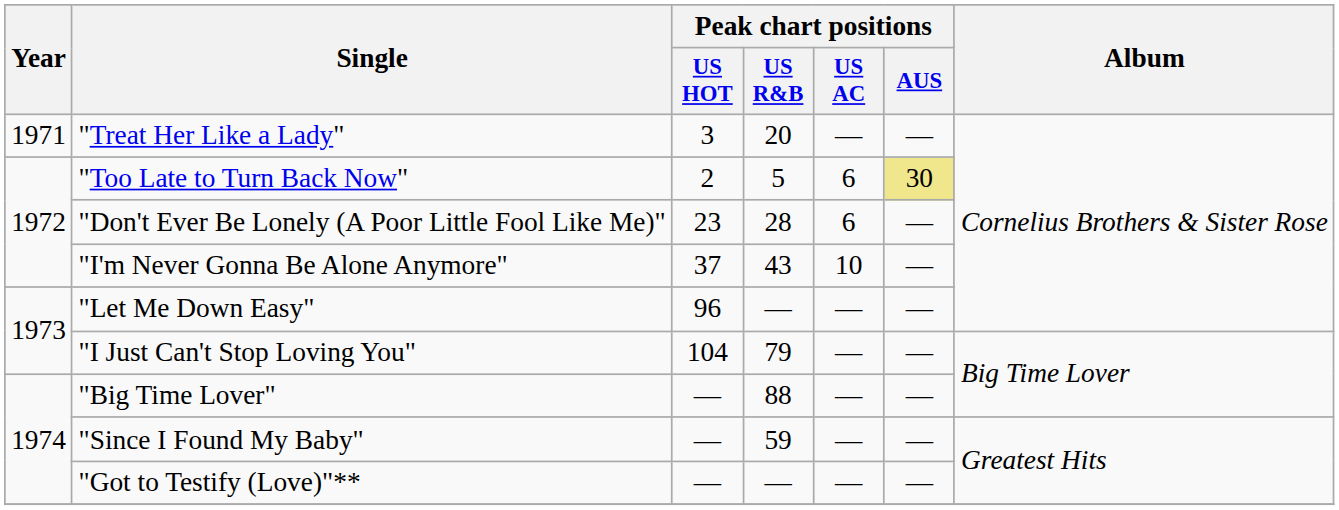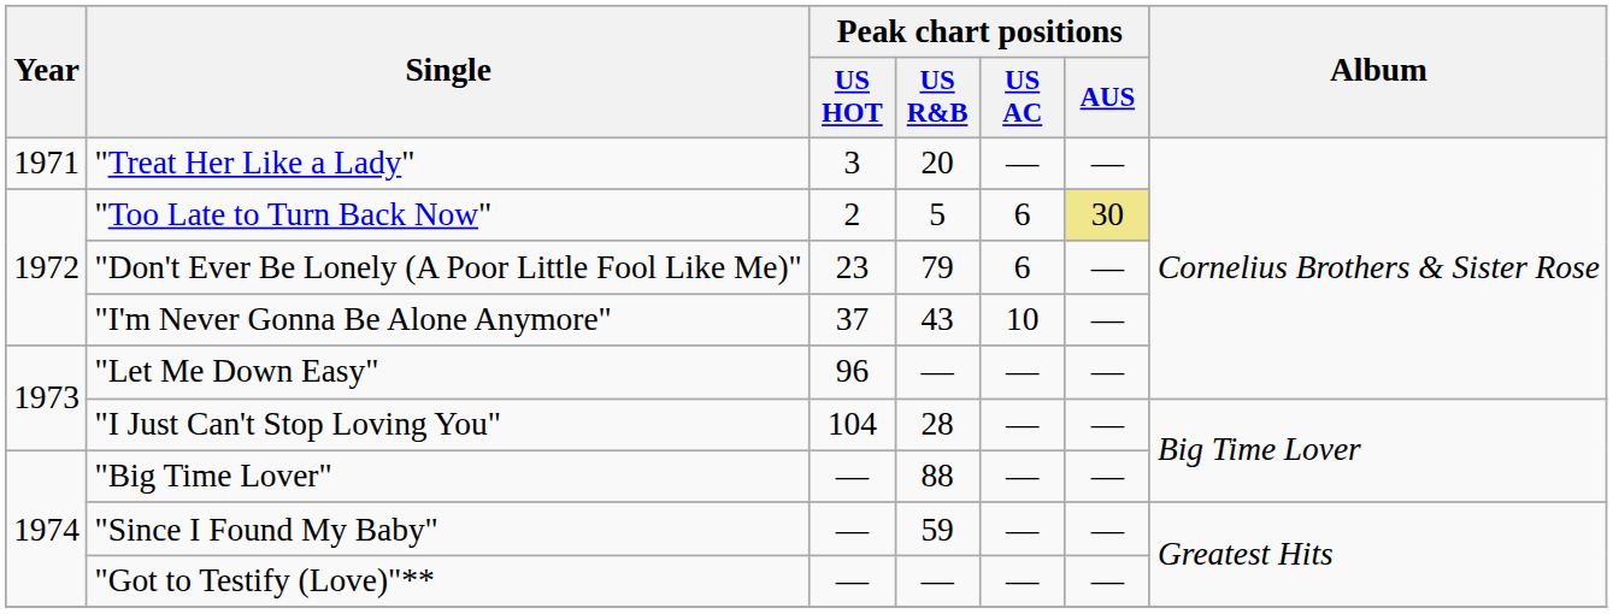"Don't Ever Be Lonely (A Poor Little Fool Like Me)" | Peak chart positions / US R&B: 28 -> 79
"I Just Can't Stop Loving You" | Peak chart positions / US R&B: 79 -> 28
